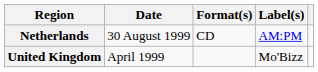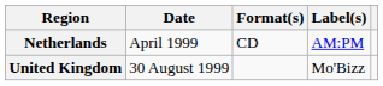Netherlands | Date: 30 August 1999 -> April 1999
United Kingdom | Date: April 1999 -> 30 August 1999
